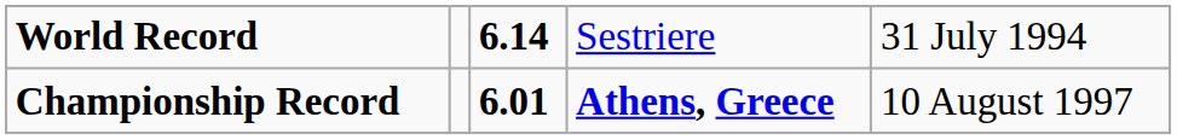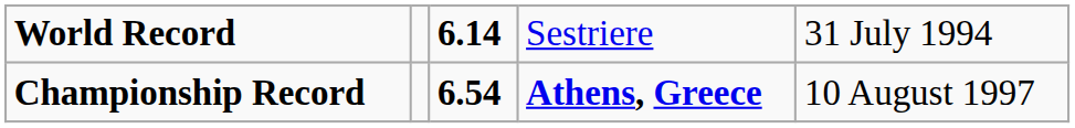Championship Record | column 3: 6.01 -> 6.54
